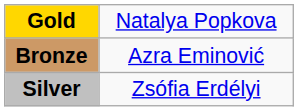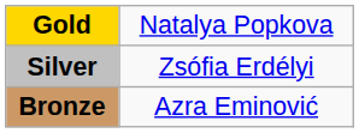rows swapped: Silver <-> Bronze
